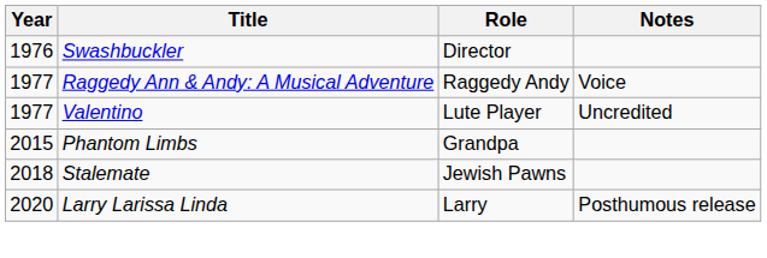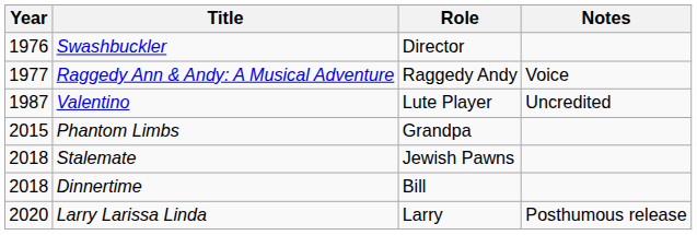Valentino | Year: 1977 -> 1987
+ row: 2018 | Dinnertime | Bill
